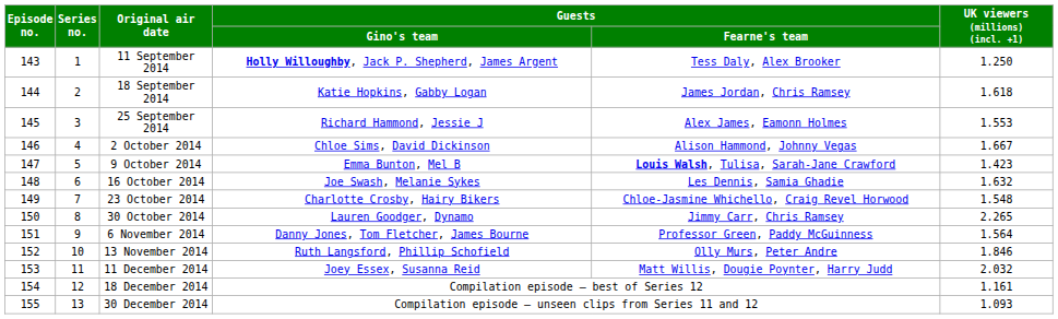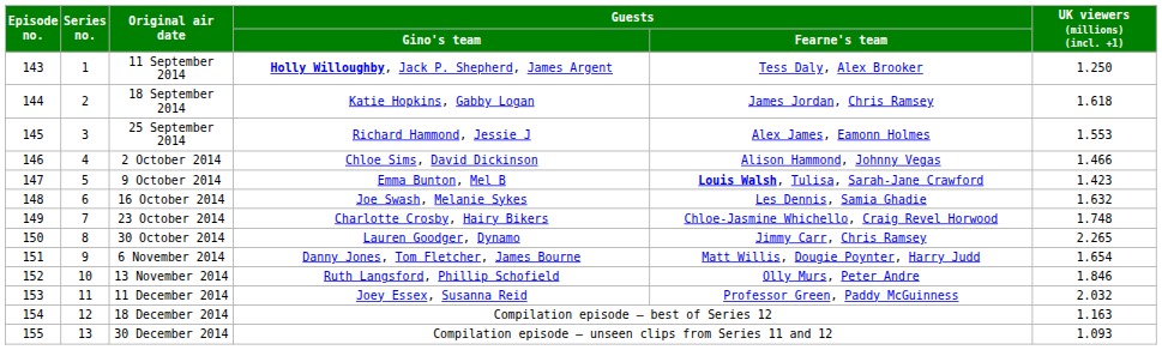2 October 2014 | UK viewers (millions) (incl. +1): 1.667 -> 1.466
23 October 2014 | UK viewers (millions) (incl. +1): 1.548 -> 1.748
6 November 2014 | Guests / Fearne's team: Professor Green, Paddy McGuinness -> Matt Willis, Dougie Poynter, Harry Judd
6 November 2014 | UK viewers (millions) (incl. +1): 1.564 -> 1.654
11 December 2014 | Guests / Fearne's team: Matt Willis, Dougie Poynter, Harry Judd -> Professor Green, Paddy McGuinness
18 December 2014 | UK viewers (millions) (incl. +1): 1.161 -> 1.163
